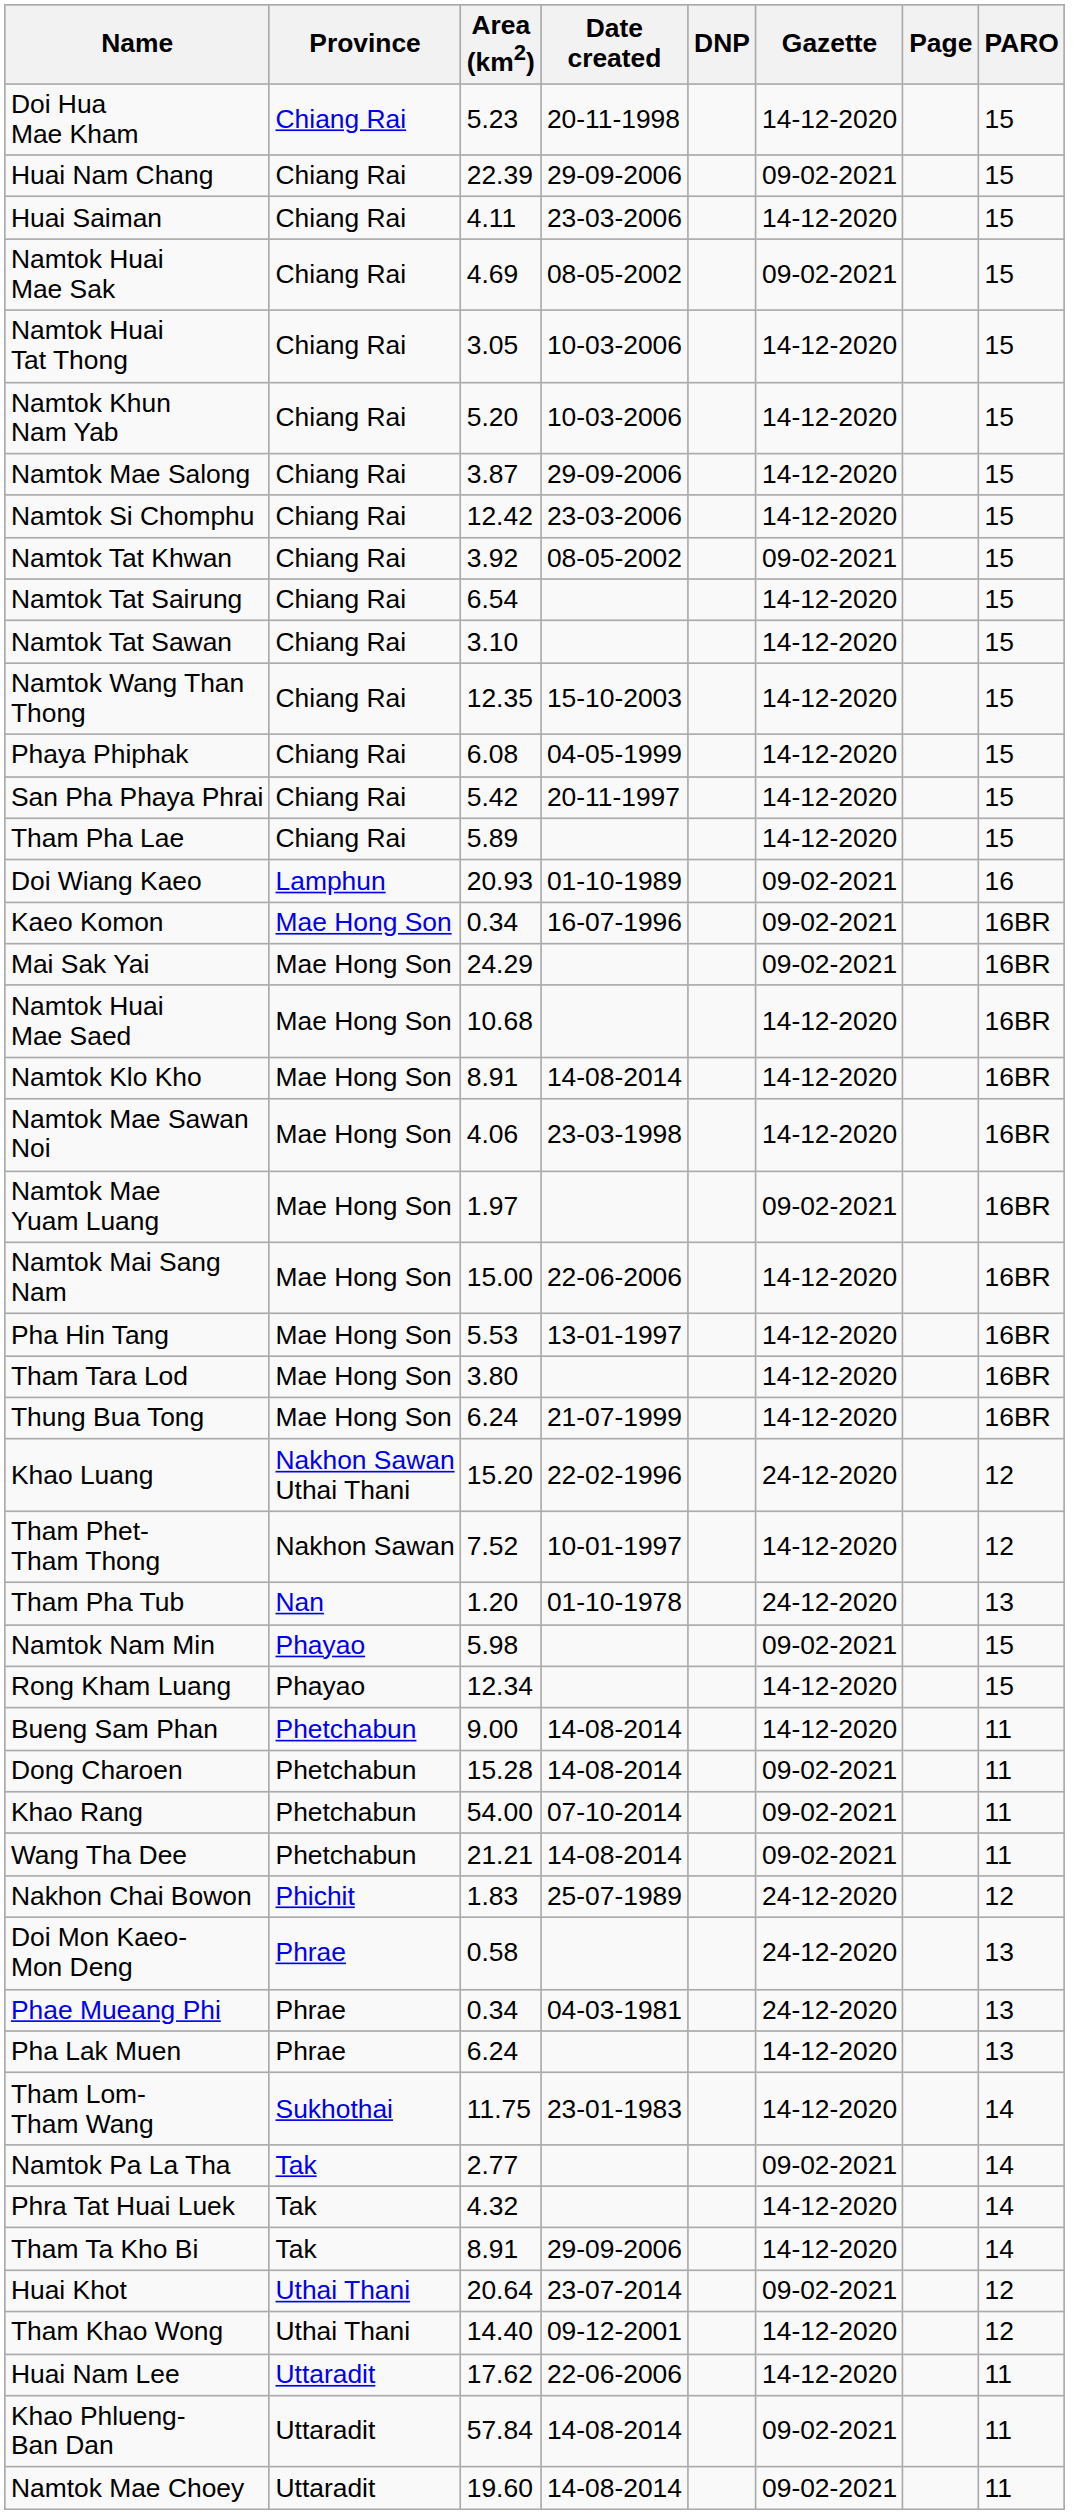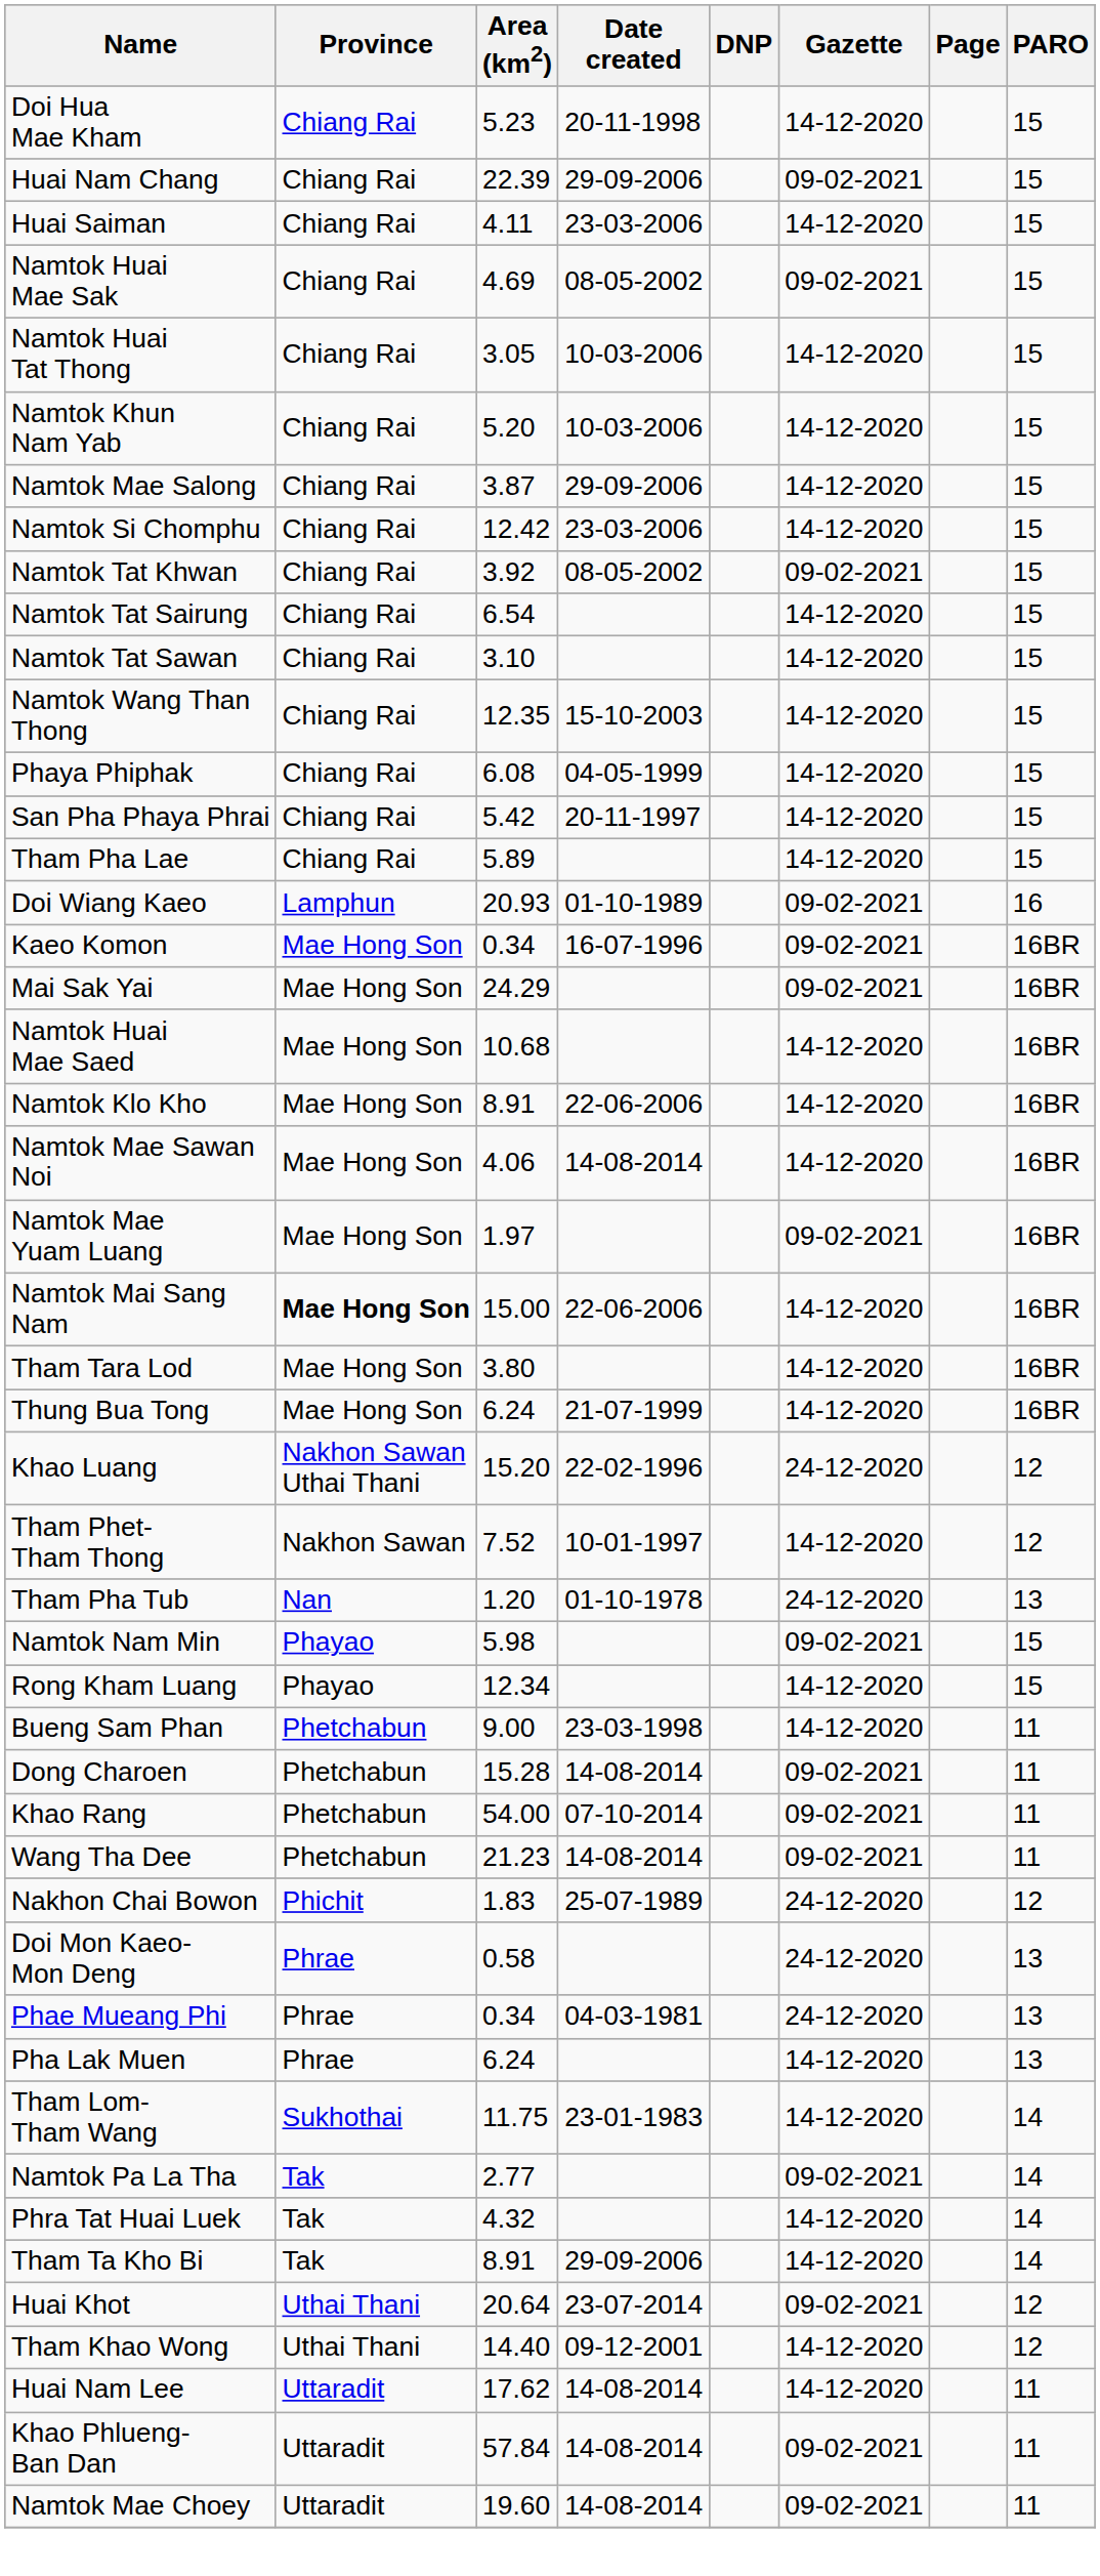Namtok Klo Kho | Date created: 14-08-2014 -> 22-06-2006
Namtok Mae Sawan Noi | Date created: 23-03-1998 -> 14-08-2014
Namtok Mai Sang Nam | Province: normal -> bold
- row: Pha Hin Tang | Mae Hong Son | 5.53 | 13-01-1997 | 14-12-2020 | 16BR
Bueng Sam Phan | Date created: 14-08-2014 -> 23-03-1998
Wang Tha Dee | Area (km2): 21.21 -> 21.23
Huai Nam Lee | Date created: 22-06-2006 -> 14-08-2014
